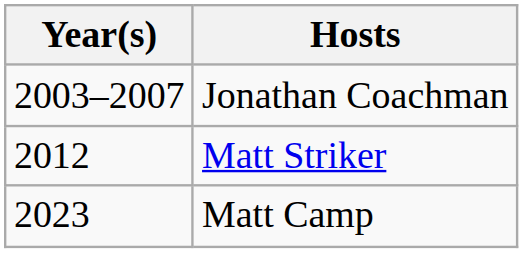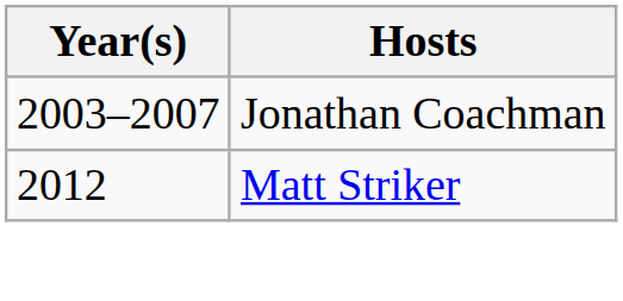- row: 2023 | Matt Camp
